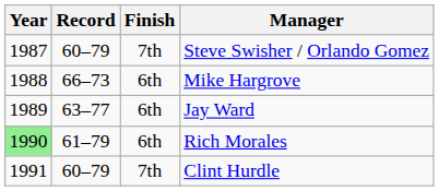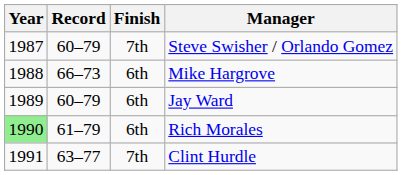Jay Ward | Record: 63–77 -> 60–79
Clint Hurdle | Record: 60–79 -> 63–77
